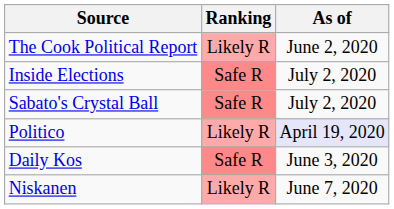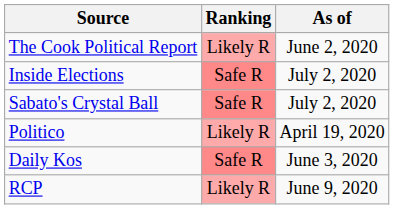Politico | As of: lavender background -> no background
+ row: RCP | Likely R | June 9, 2020
- row: Niskanen | Likely R | June 7, 2020
